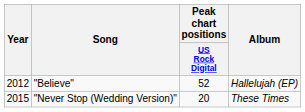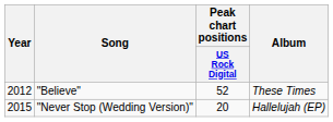"Believe" | Album: Hallelujah (EP) -> These Times
"Never Stop (Wedding Version)" | Album: These Times -> Hallelujah (EP)
